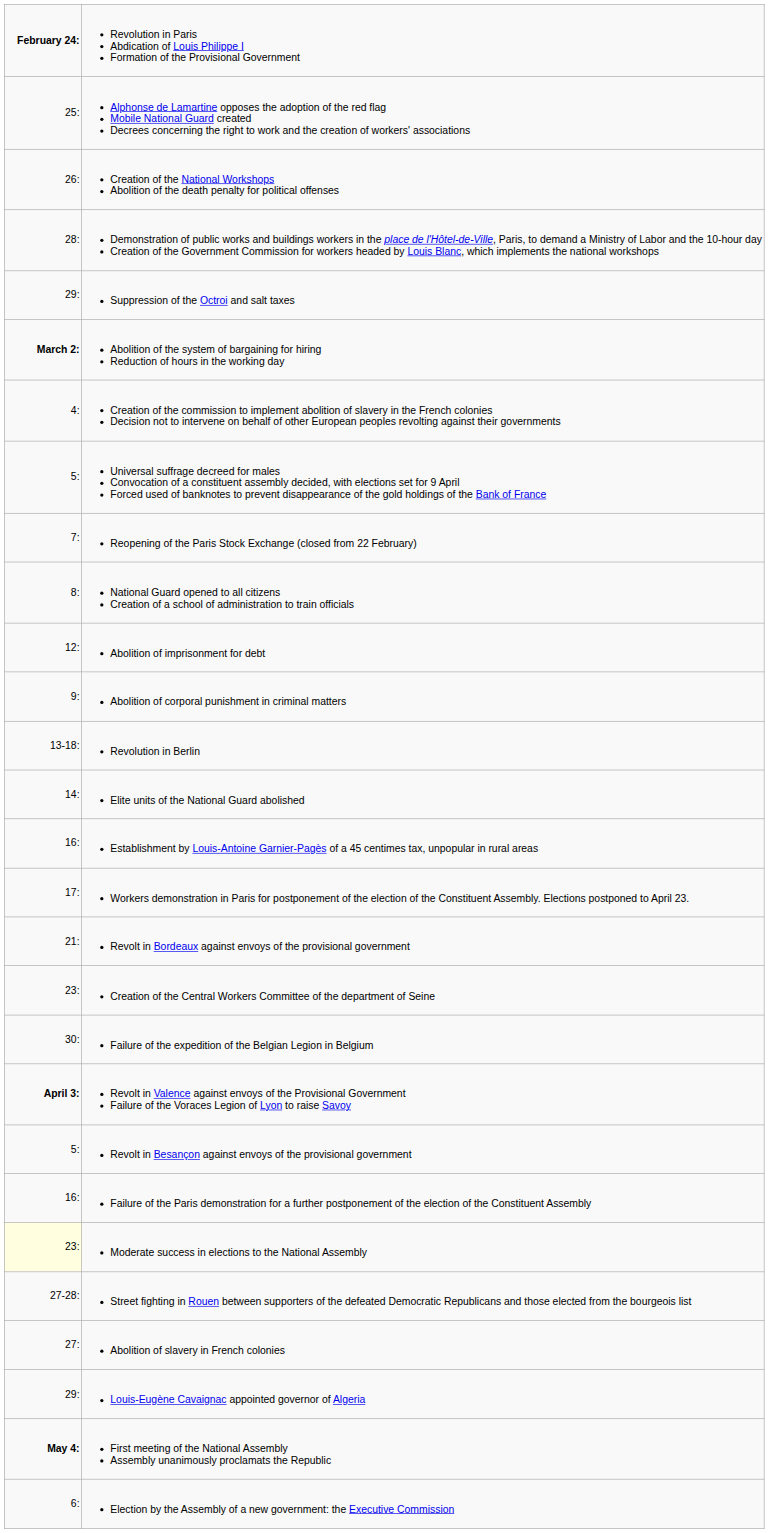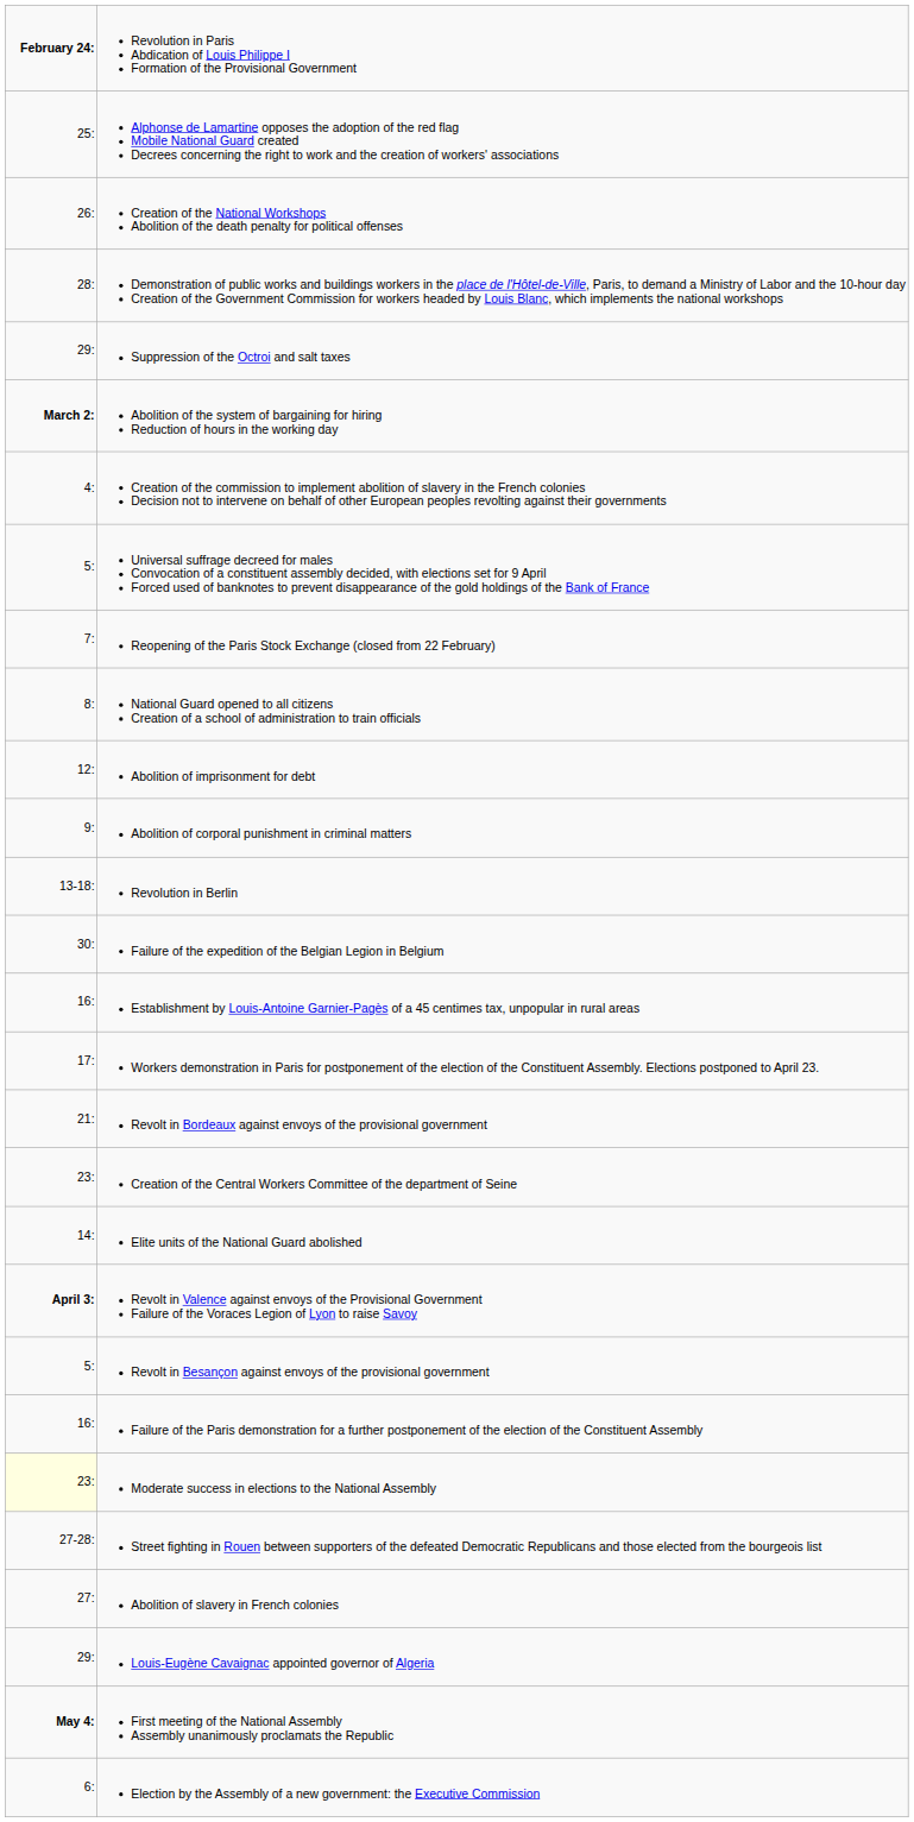rows swapped: Elite units of the National Guard abolished <-> Failure of the expedition of the Belgian Legion in Belgium
